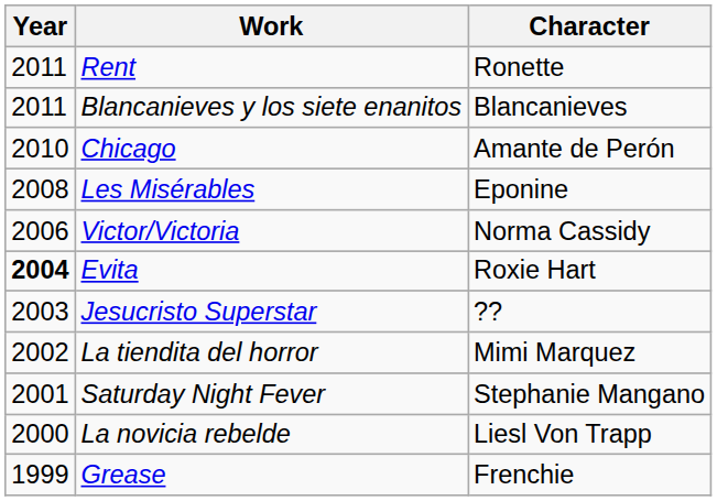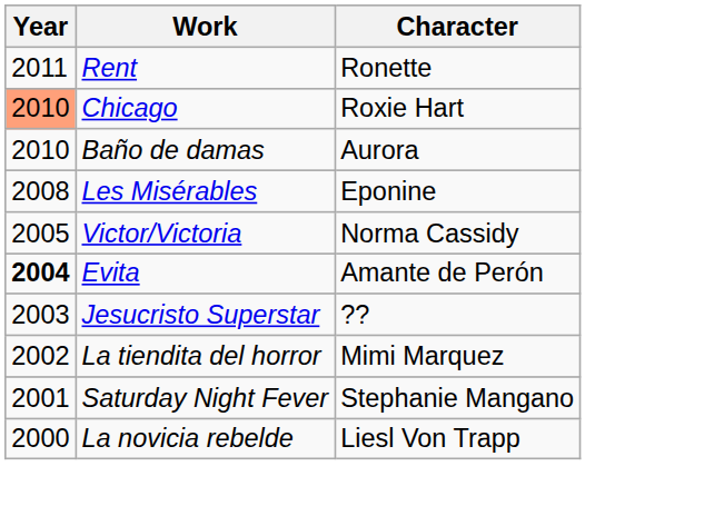- row: 2011 | Blancanieves y los siete enanitos | Blancanieves
Chicago | Year: no background -> lightsalmon background
Chicago | Character: Amante de Perón -> Roxie Hart
+ row: 2010 | Baño de damas | Aurora
Victor/Victoria | Year: 2006 -> 2005
Evita | Character: Roxie Hart -> Amante de Perón
- row: 1999 | Grease | Frenchie
